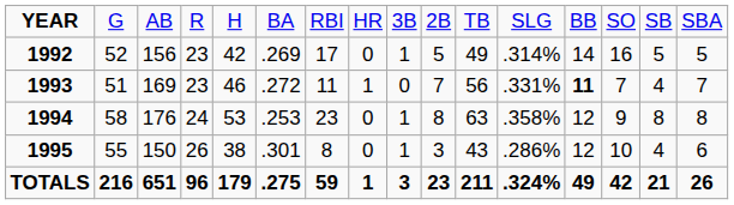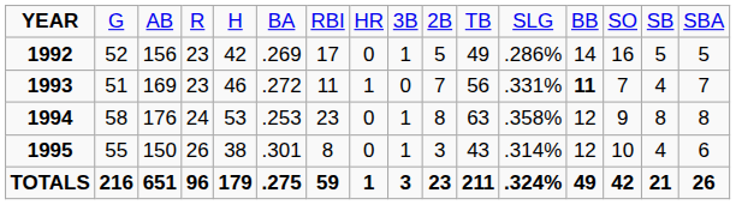1992 | column 12: .314% -> .286%
1995 | column 12: .286% -> .314%
